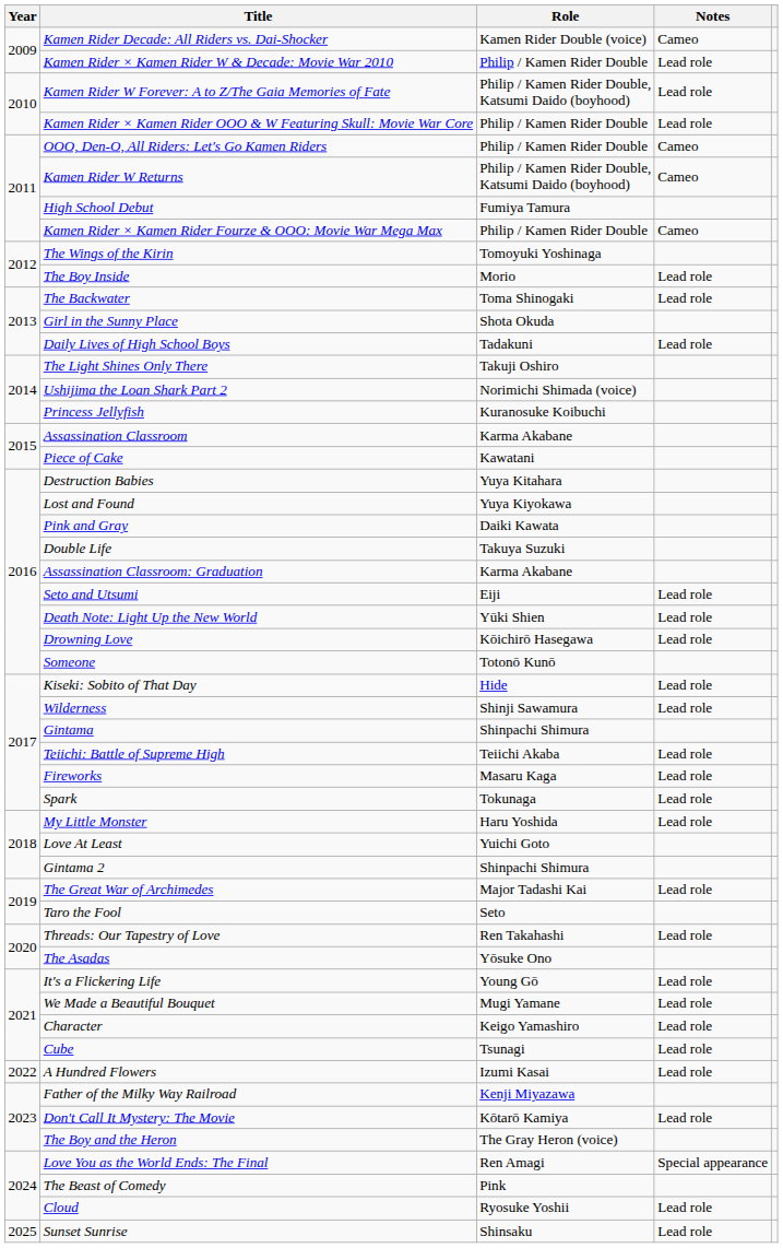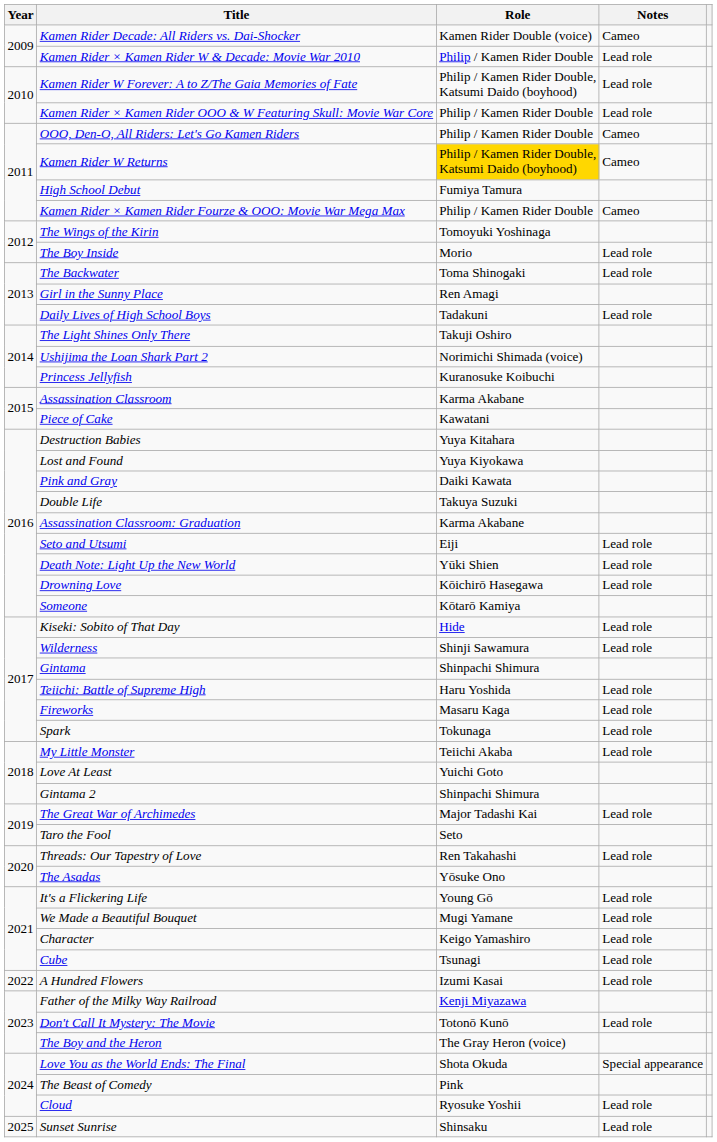Kamen Rider W Returns | Role: no background -> gold background
Girl in the Sunny Place | Role: Shota Okuda -> Ren Amagi
Someone | Role: Totonō Kunō -> Kōtarō Kamiya
Teiichi: Battle of Supreme High | Role: Teiichi Akaba -> Haru Yoshida
My Little Monster | Role: Haru Yoshida -> Teiichi Akaba
Don't Call It Mystery: The Movie | Role: Kōtarō Kamiya -> Totonō Kunō
Love You as the World Ends: The Final | Role: Ren Amagi -> Shota Okuda
